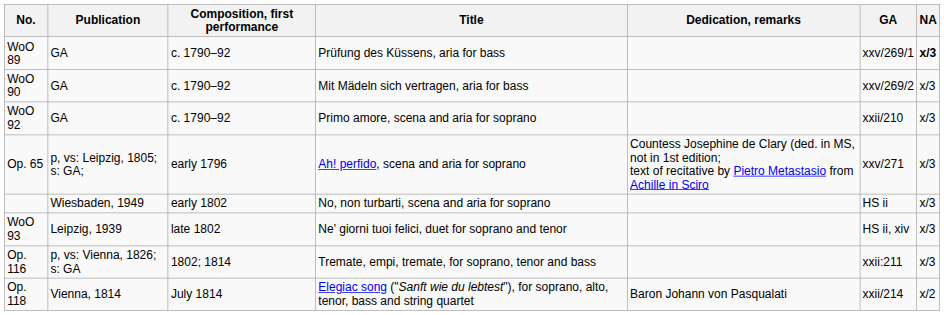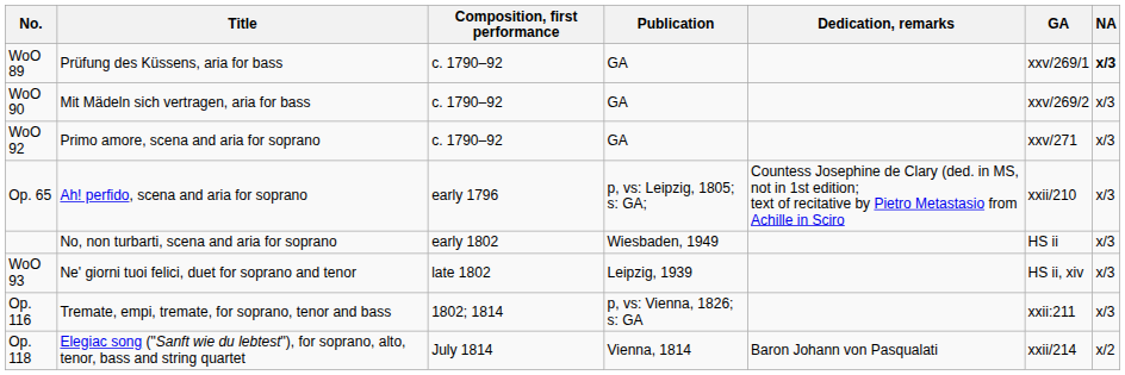columns swapped: Title <-> Publication
WoO 92 | GA: xxii/210 -> xxv/271
Op. 65 | GA: xxv/271 -> xxii/210
